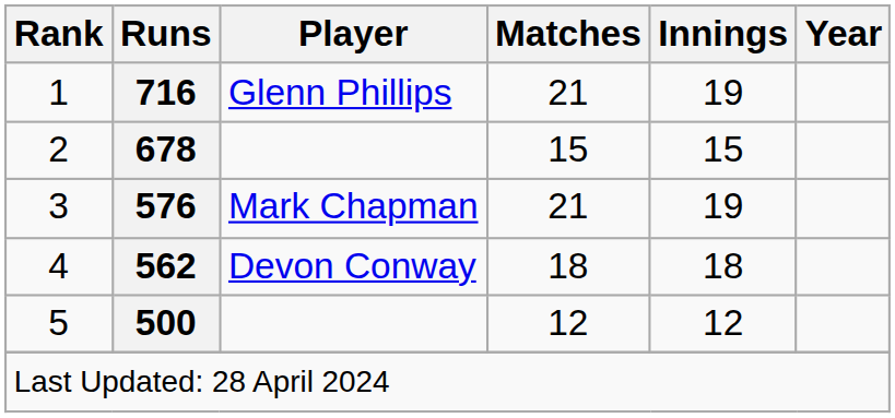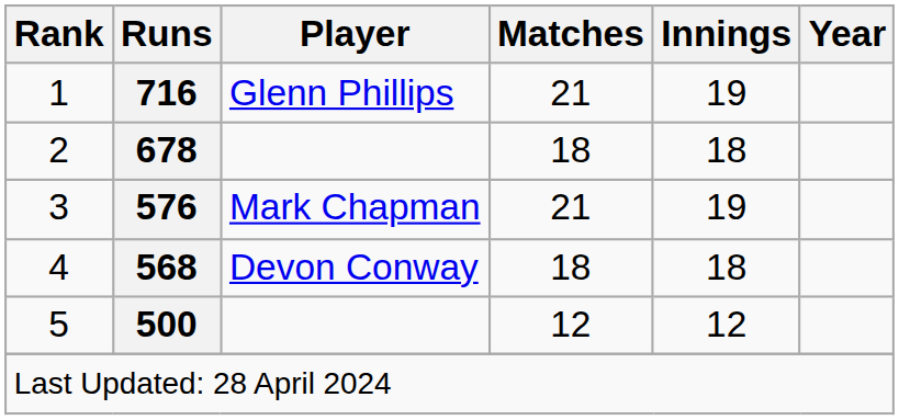2 | Matches: 15 -> 18
2 | Innings: 15 -> 18
4 | Runs: 562 -> 568
